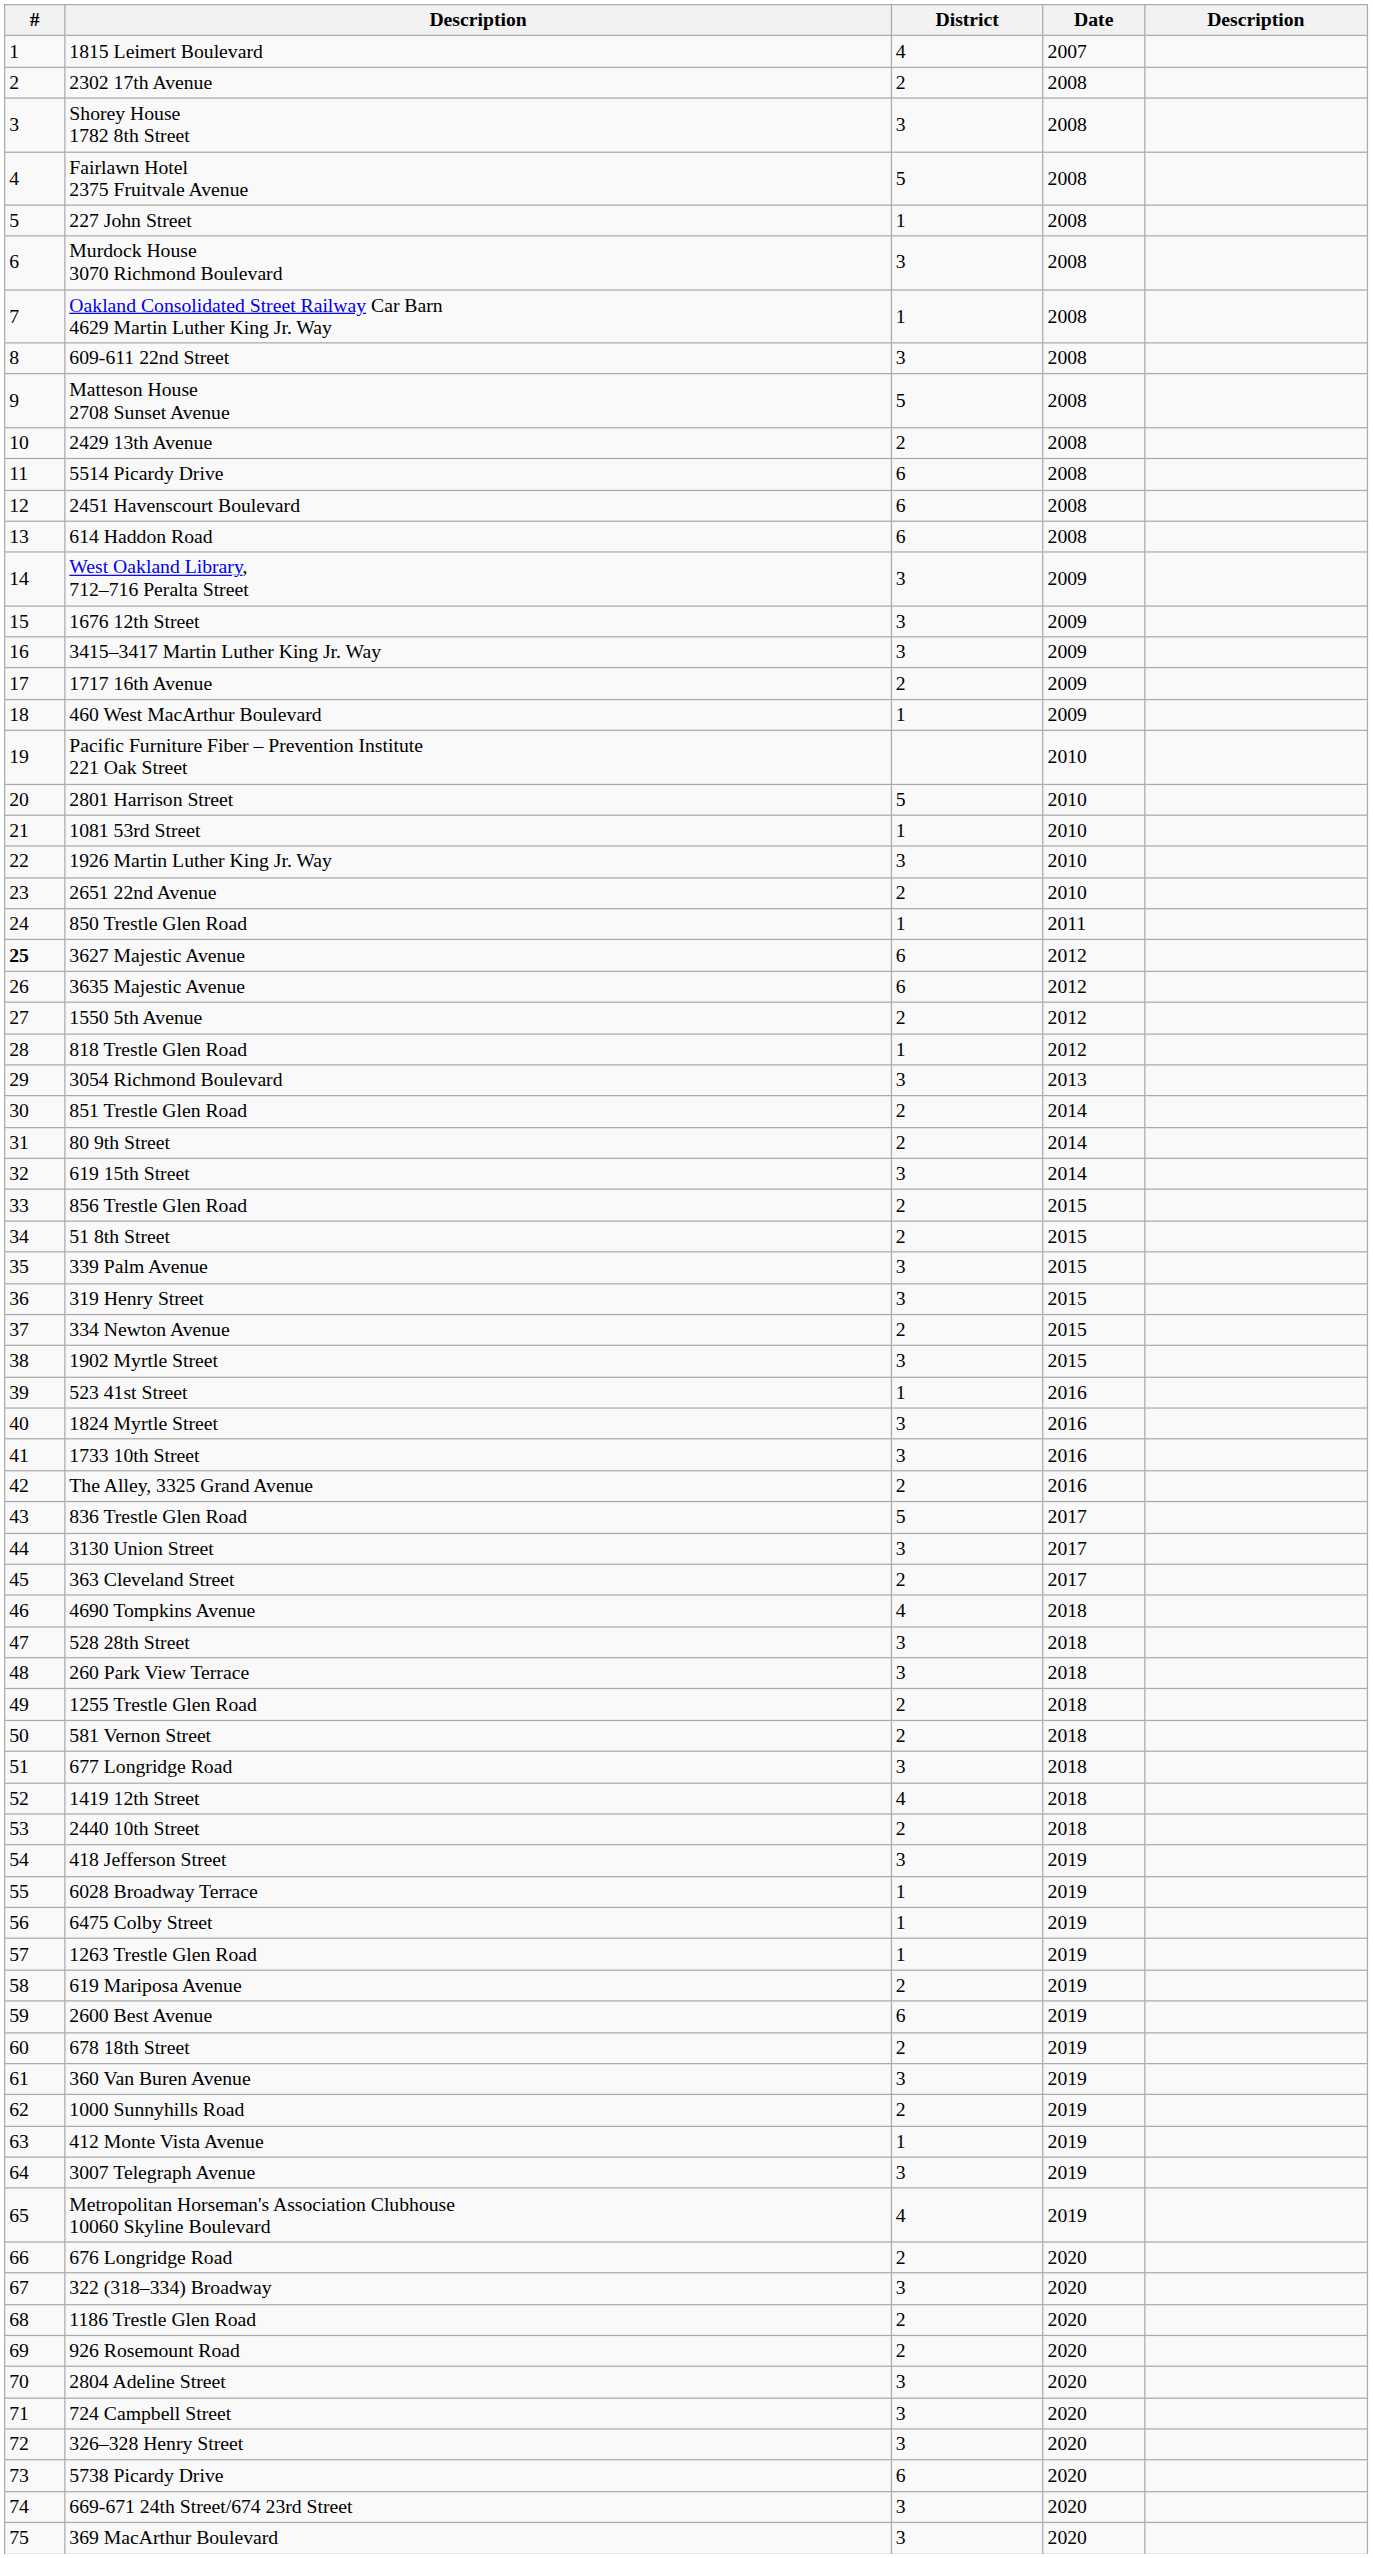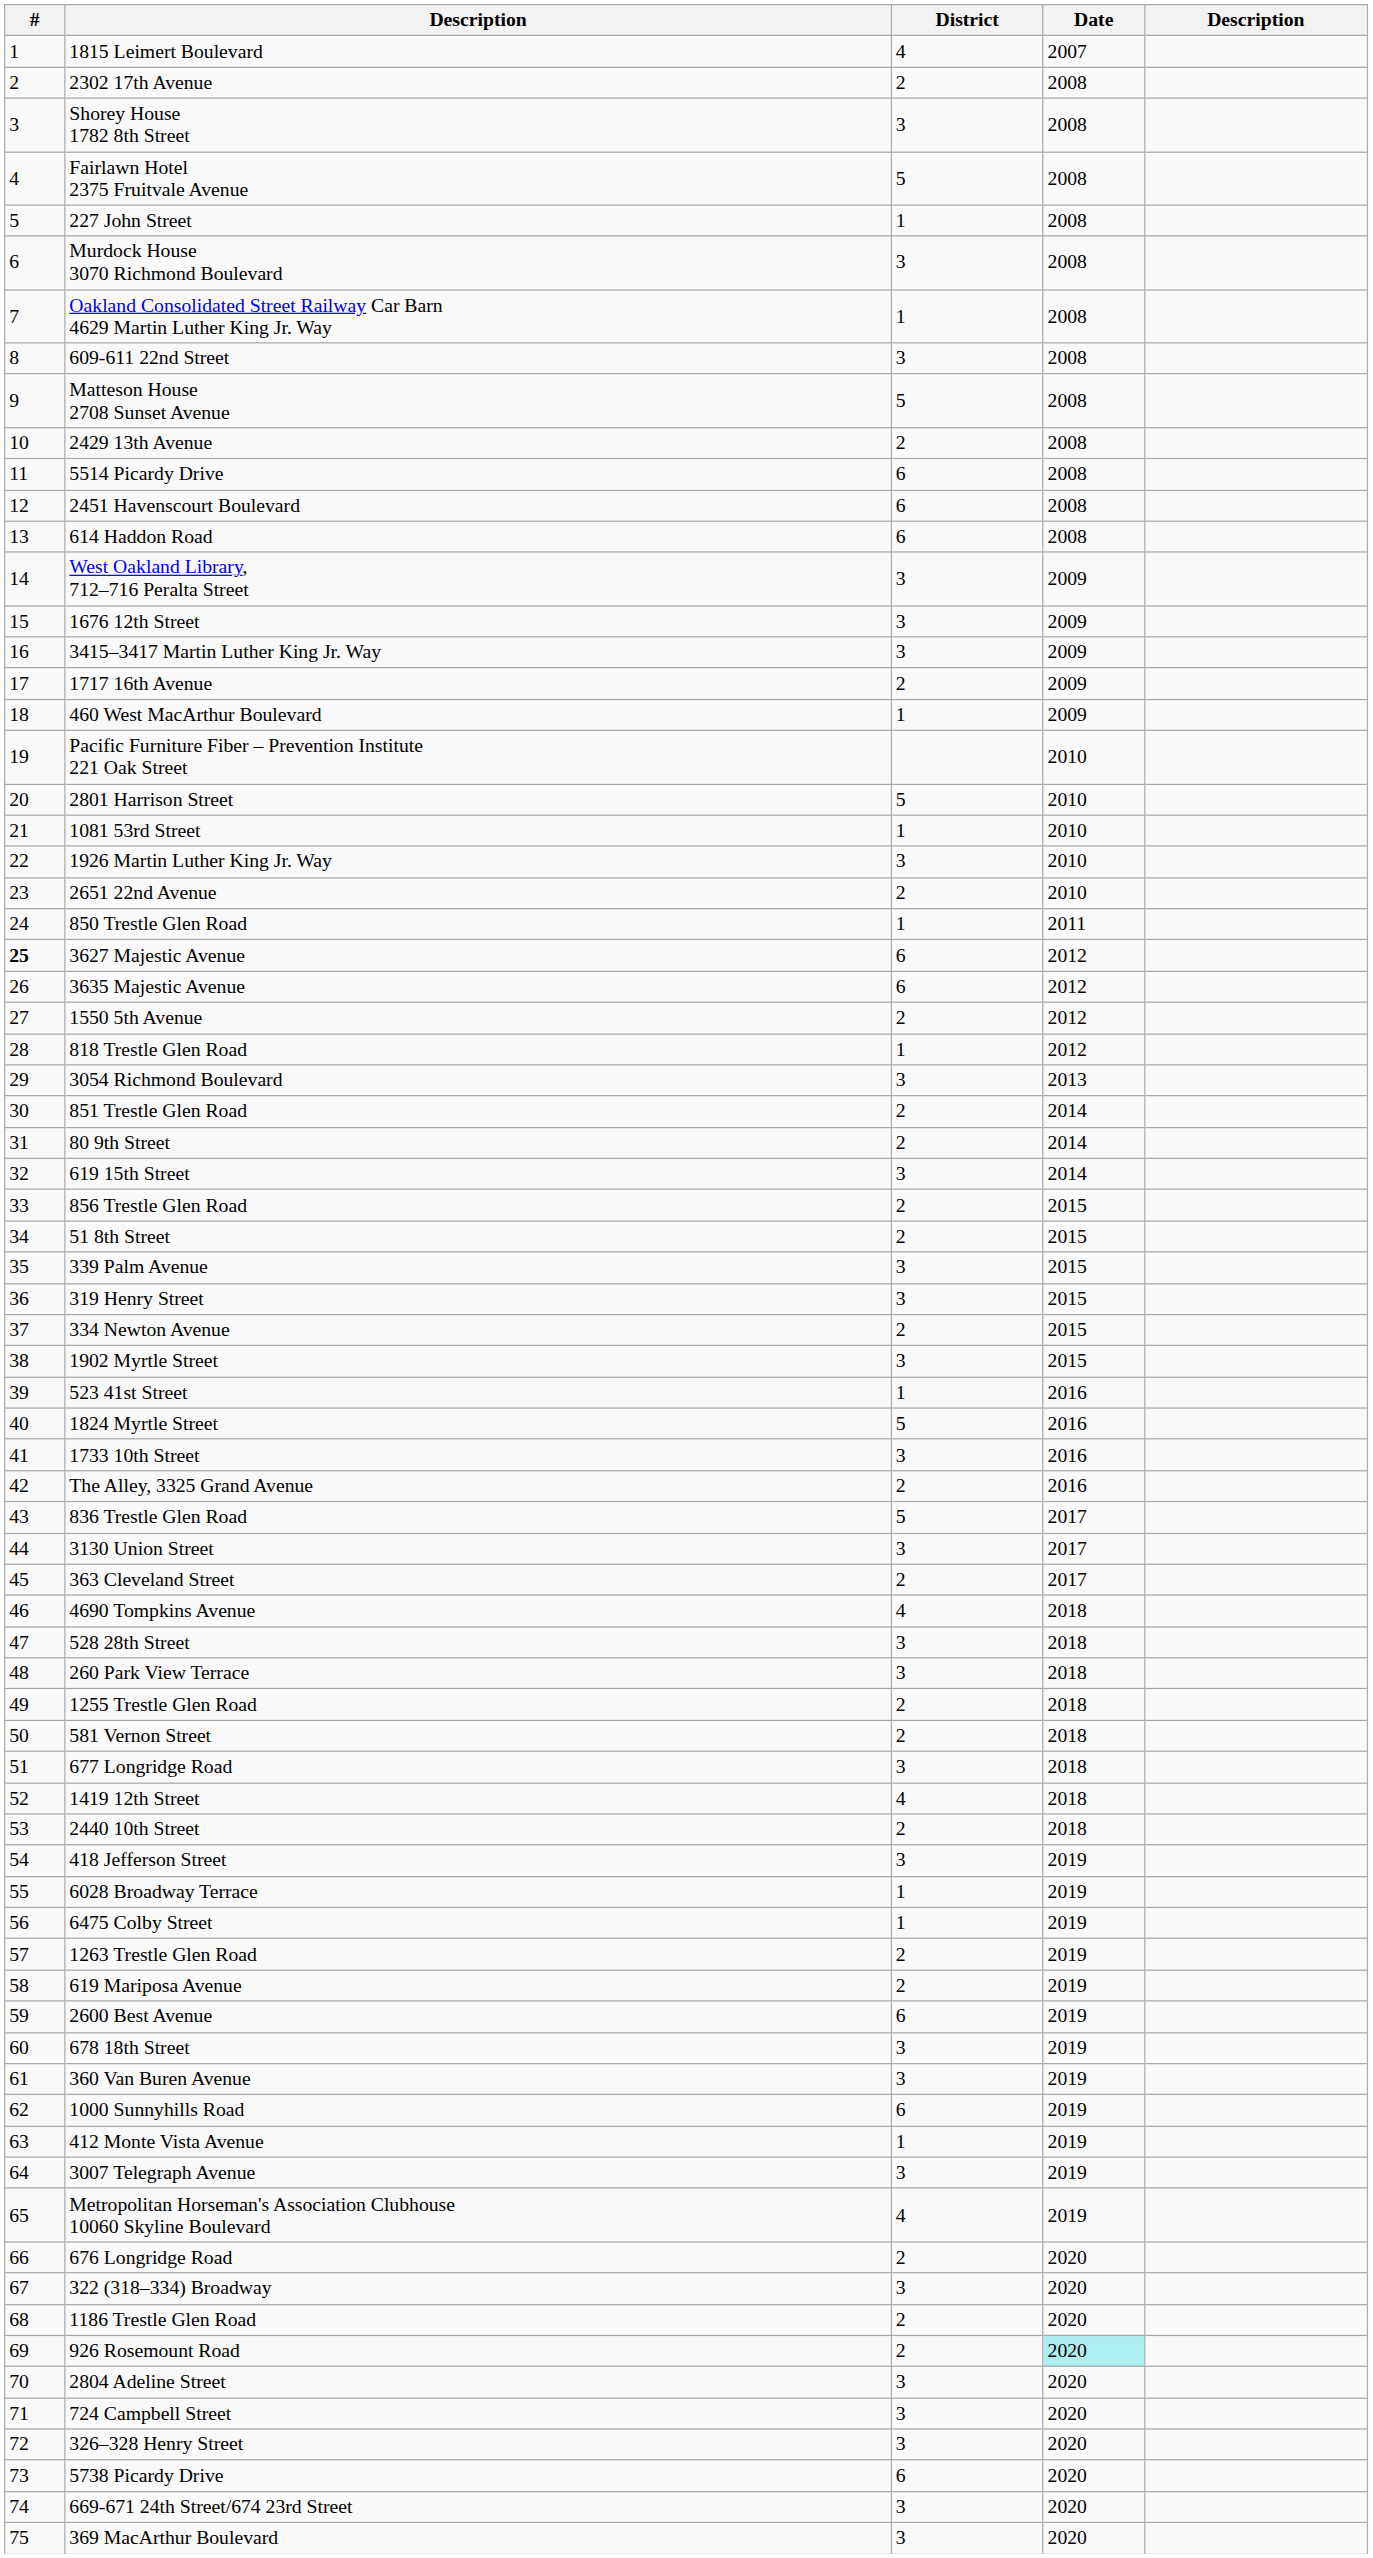1824 Myrtle Street | District: 3 -> 5
1263 Trestle Glen Road | District: 1 -> 2
678 18th Street | District: 2 -> 3
1000 Sunnyhills Road | District: 2 -> 6
926 Rosemount Road | Date: no background -> paleturquoise background
